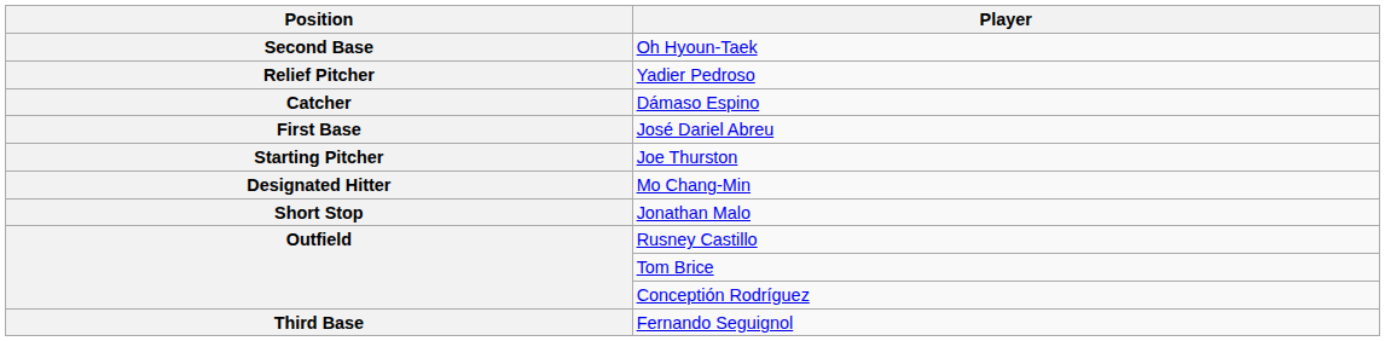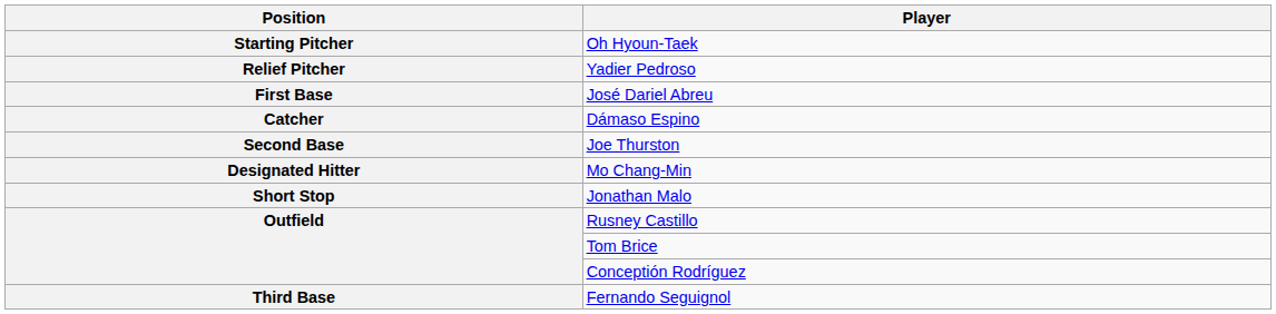Oh Hyoun-Taek | Position: Second Base -> Starting Pitcher
rows swapped: Dámaso Espino <-> José Dariel Abreu
Joe Thurston | Position: Starting Pitcher -> Second Base
